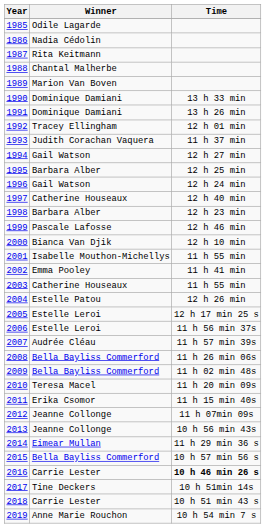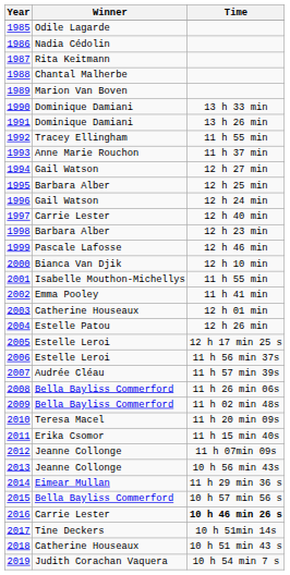1992 | Time: 12 h 01 min -> 11 h 55 min
1993 | Winner: Judith Corachan Vaquera -> Anne Marie Rouchon
1997 | Winner: Catherine Houseaux -> Carrie Lester
2003 | Time: 11 h 55 min -> 12 h 01 min
2018 | Winner: Carrie Lester -> Catherine Houseaux
2019 | Winner: Anne Marie Rouchon -> Judith Corachan Vaquera
